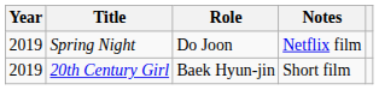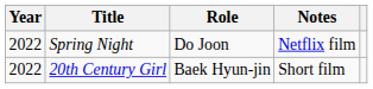Spring Night | Year: 2019 -> 2022
20th Century Girl | Year: 2019 -> 2022
